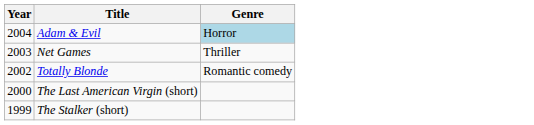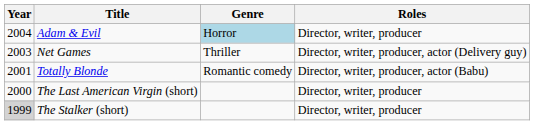+ column: Roles | Director, writer, producer | Director, writer, producer, actor (Delivery guy) | Director, writer, producer, actor (Babu) | Director, writer, producer | Director, writer, producer
Totally Blonde | Year: 2002 -> 2001
The Stalker (short) | Year: no background -> lightgrey background
